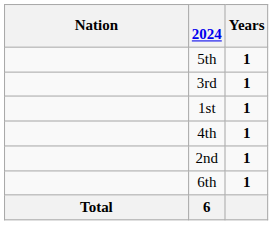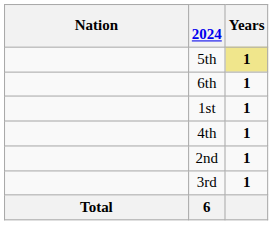5th | Years: no background -> khaki background
rows swapped: 6th <-> 3rd
